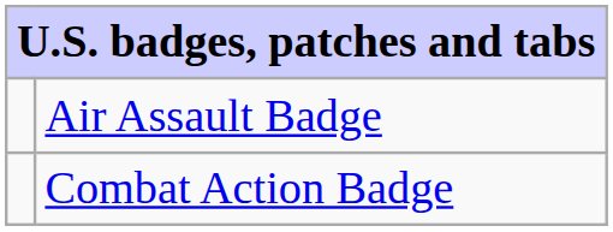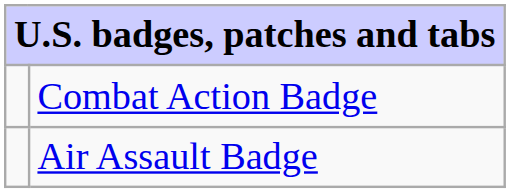rows swapped: Combat Action Badge <-> Air Assault Badge
